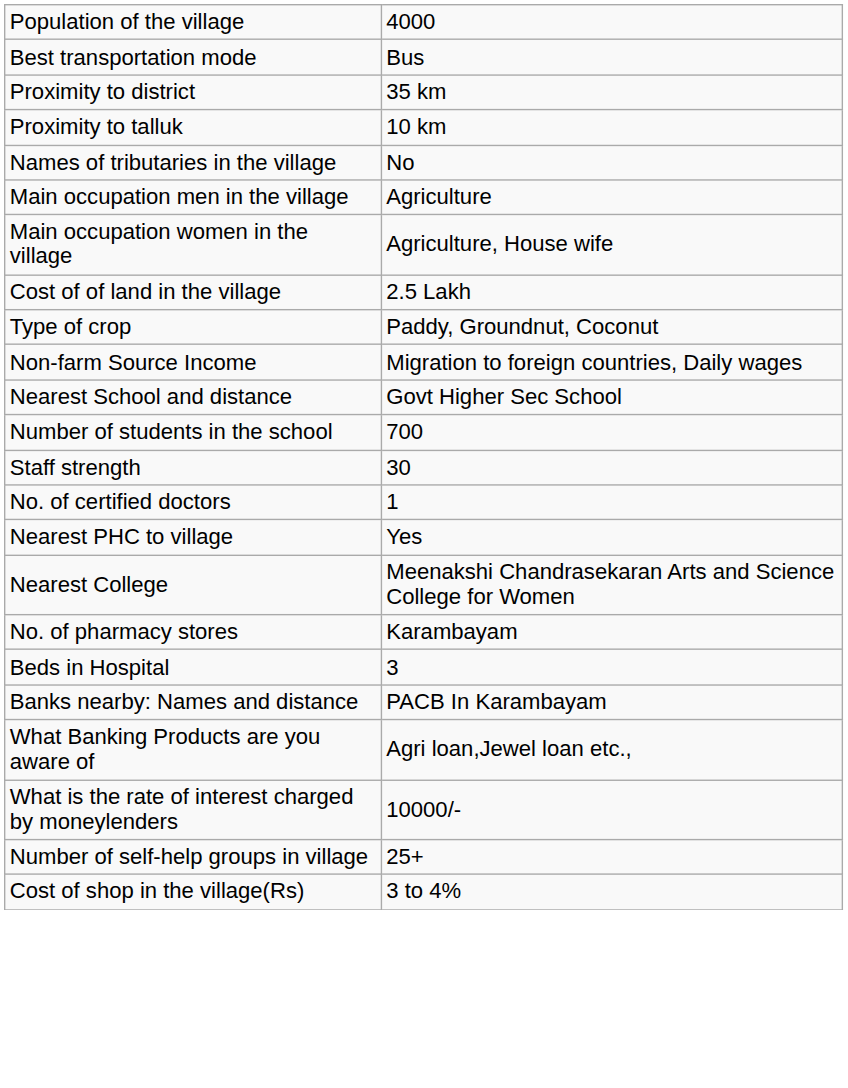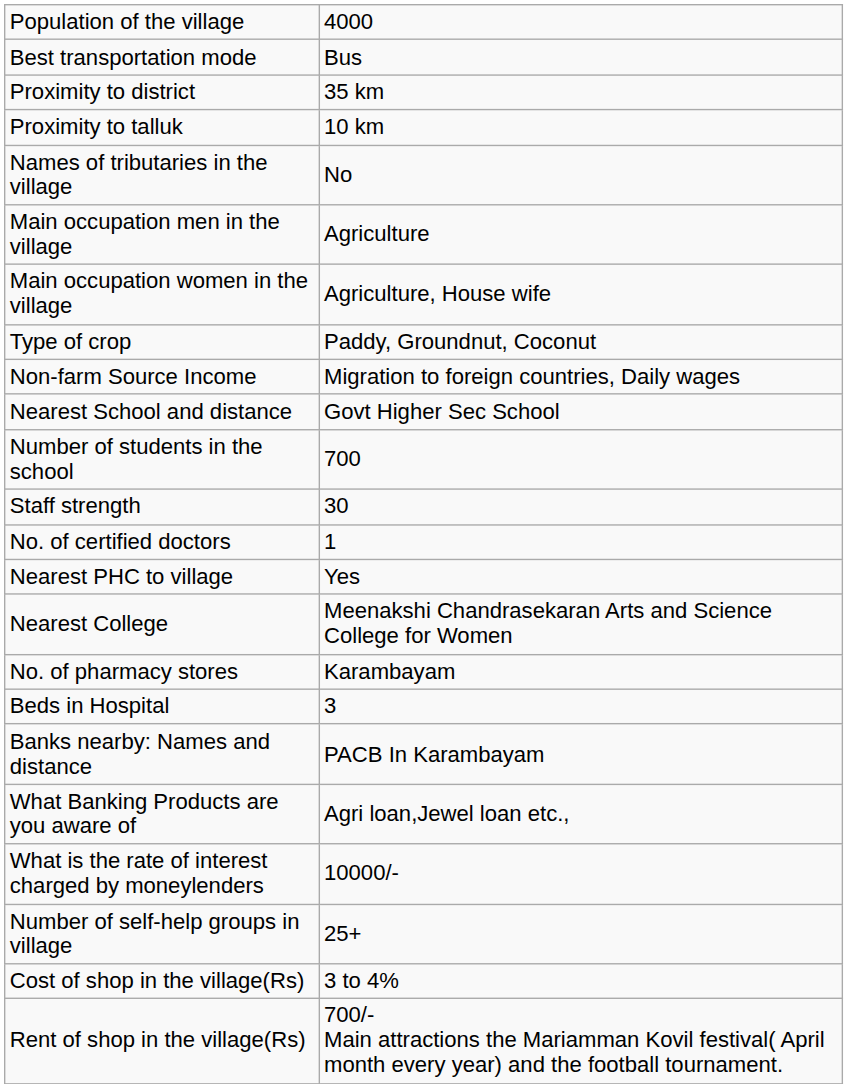- row: Cost of of land in the village | 2.5 Lakh
+ row: Rent of shop in the village(Rs) | 700/- Main attractions the Mariamman Kovil festival( April month every year) and the football tournament.
